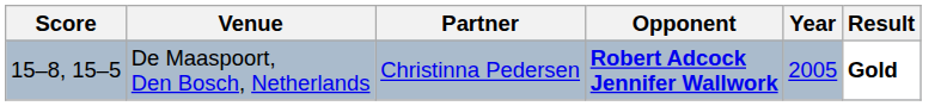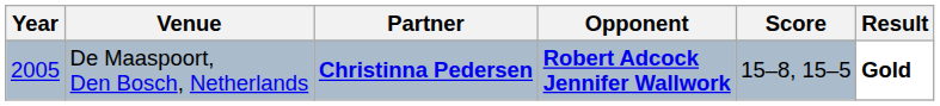columns swapped: Year <-> Score
De Maaspoort, Den Bosch, Netherlands | Partner: normal -> bold
